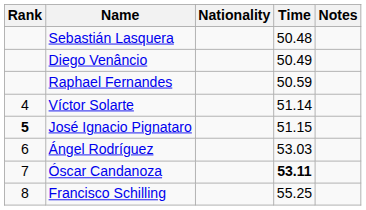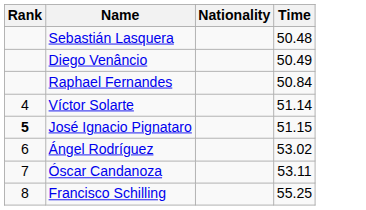- column: Notes
Raphael Fernandes | Time: 50.59 -> 50.84
Ángel Rodríguez | Time: 53.03 -> 53.02
Óscar Candanoza | Time: bold -> normal
